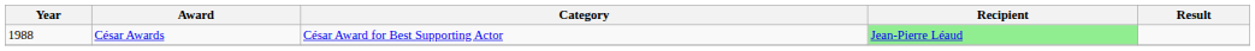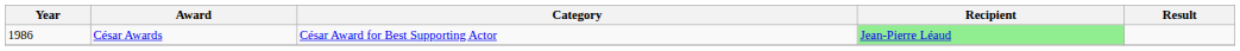César Awards | Year: 1988 -> 1986
